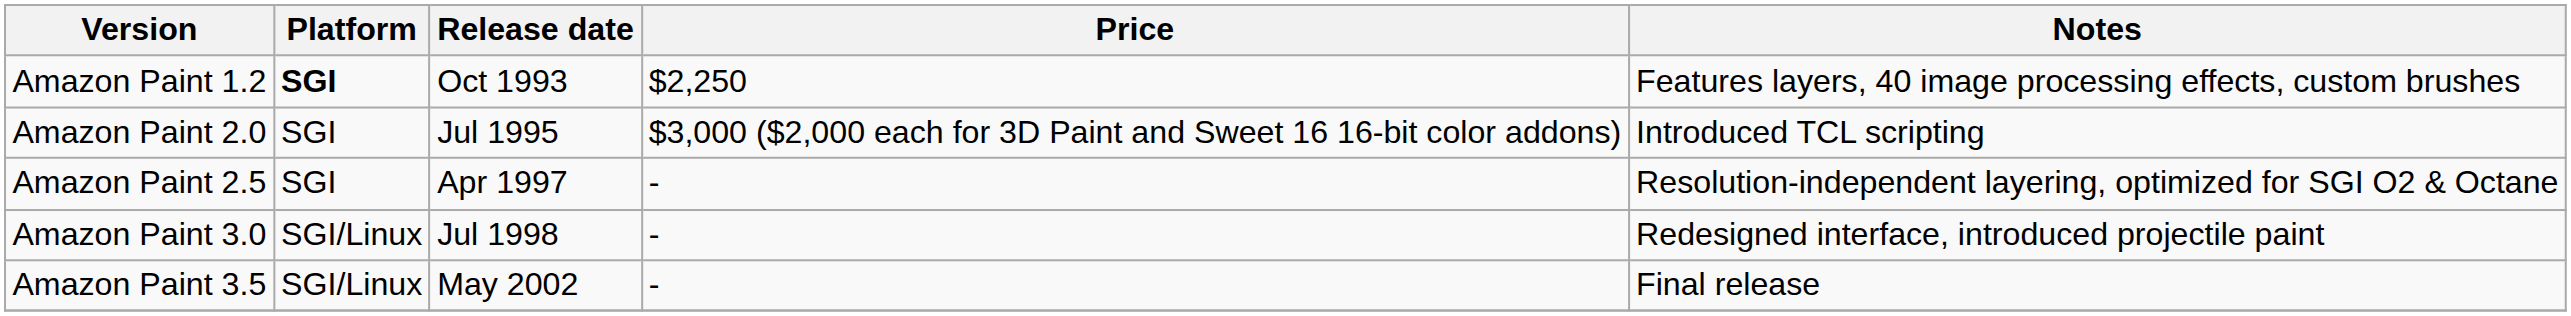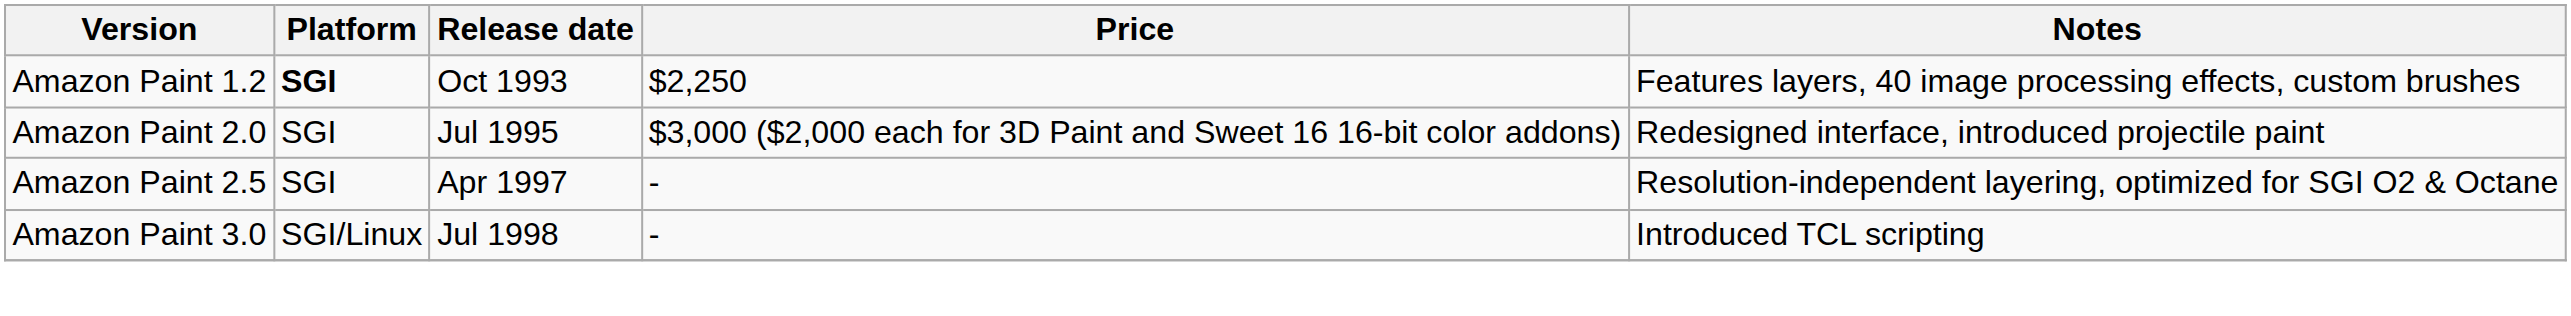Amazon Paint 2.0 | Notes: Introduced TCL scripting -> Redesigned interface, introduced projectile paint
Amazon Paint 3.0 | Notes: Redesigned interface, introduced projectile paint -> Introduced TCL scripting
- row: Amazon Paint 3.5 | SGI/Linux | May 2002 | - | Final release
